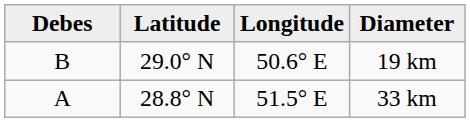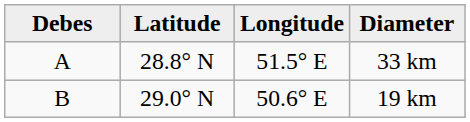rows swapped: 33 km <-> 19 km
